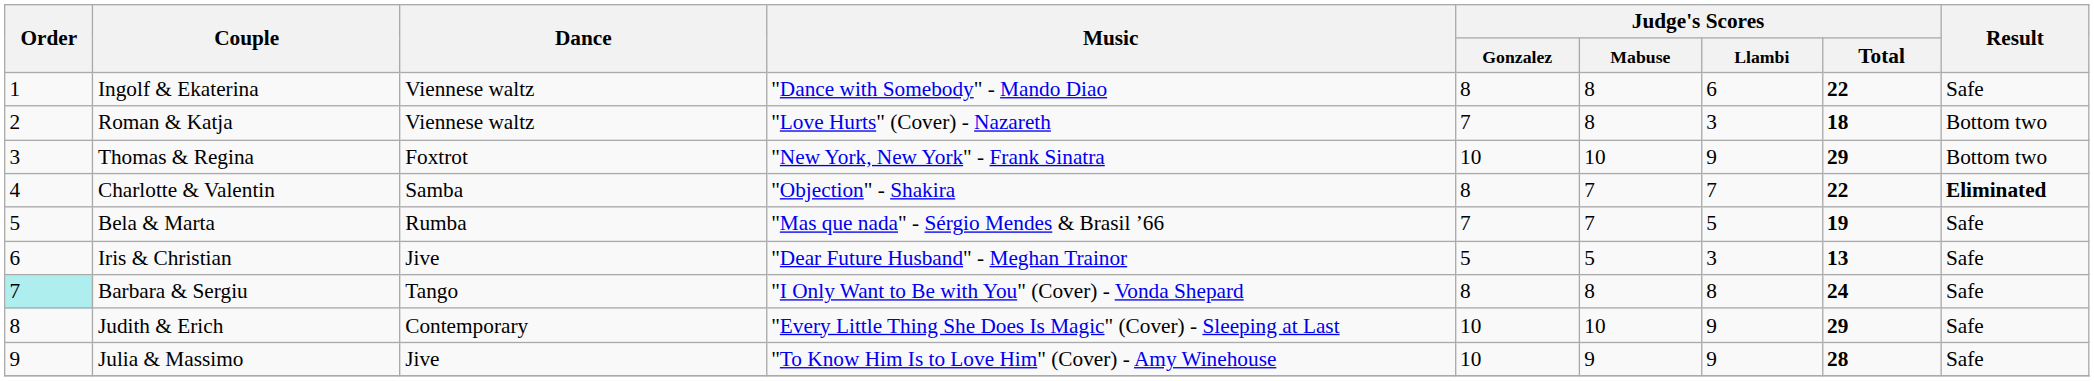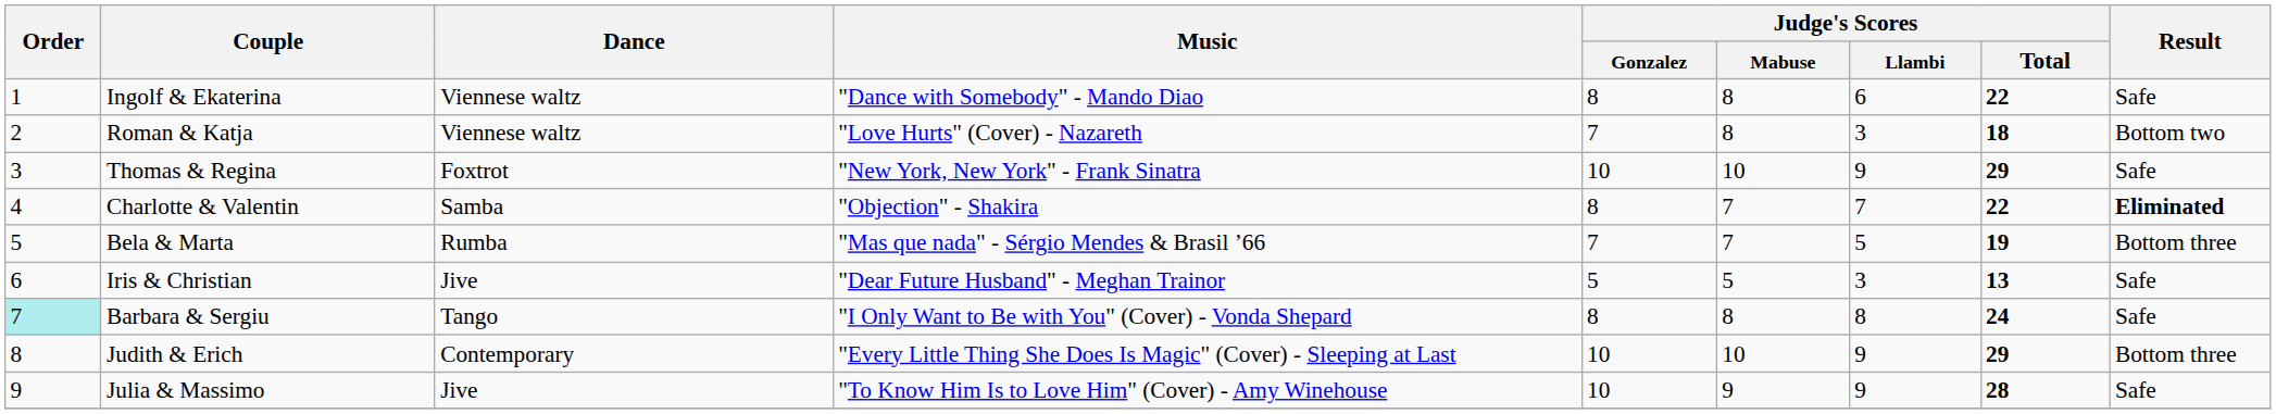Thomas & Regina | Result: Bottom two -> Safe
Bela & Marta | Result: Safe -> Bottom three
Judith & Erich | Result: Safe -> Bottom three
